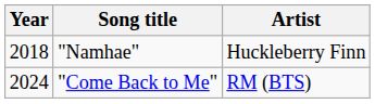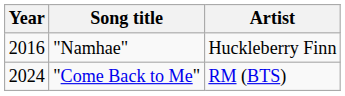"Namhae" | Year: 2018 -> 2016
